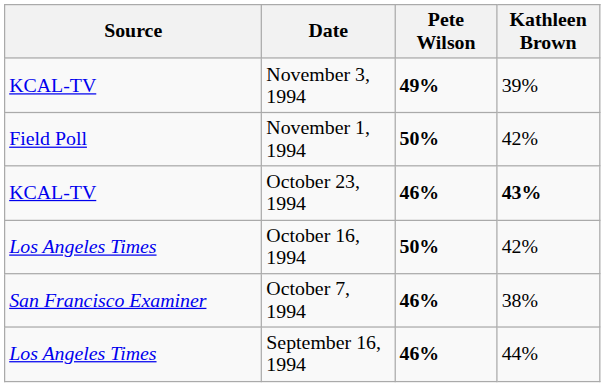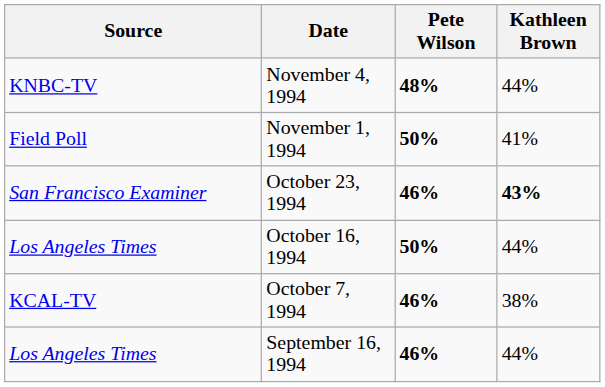+ row: KNBC-TV | November 4, 1994 | 48% | 44%
- row: KCAL-TV | November 3, 1994 | 49% | 39%
November 1, 1994 | Kathleen Brown: 42% -> 41%
October 23, 1994 | Source: KCAL-TV -> San Francisco Examiner
October 16, 1994 | Kathleen Brown: 42% -> 44%
October 7, 1994 | Source: San Francisco Examiner -> KCAL-TV
